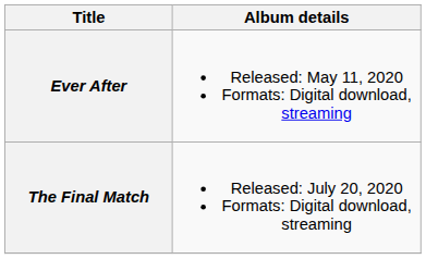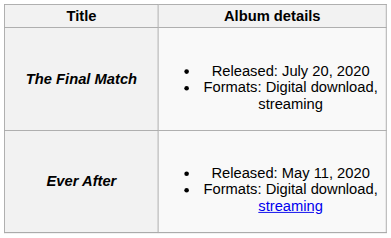rows swapped: Ever After <-> The Final Match
